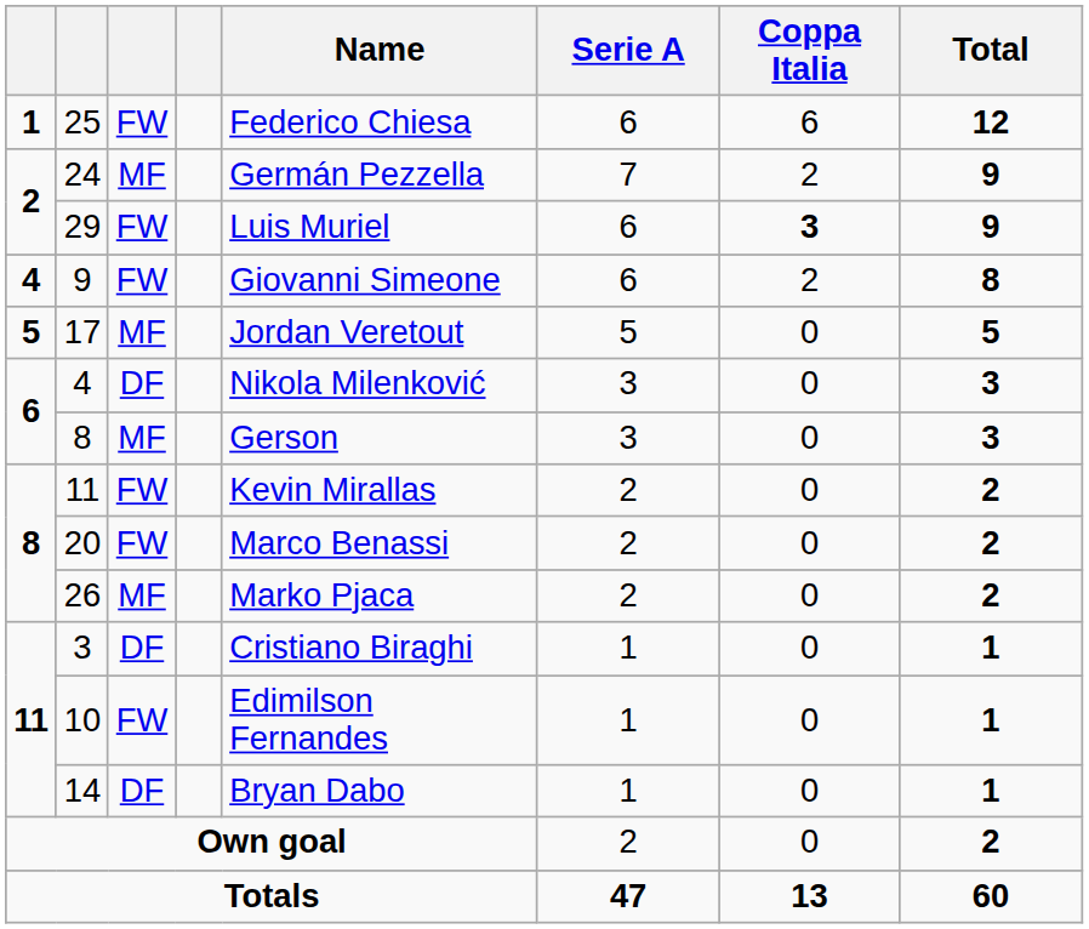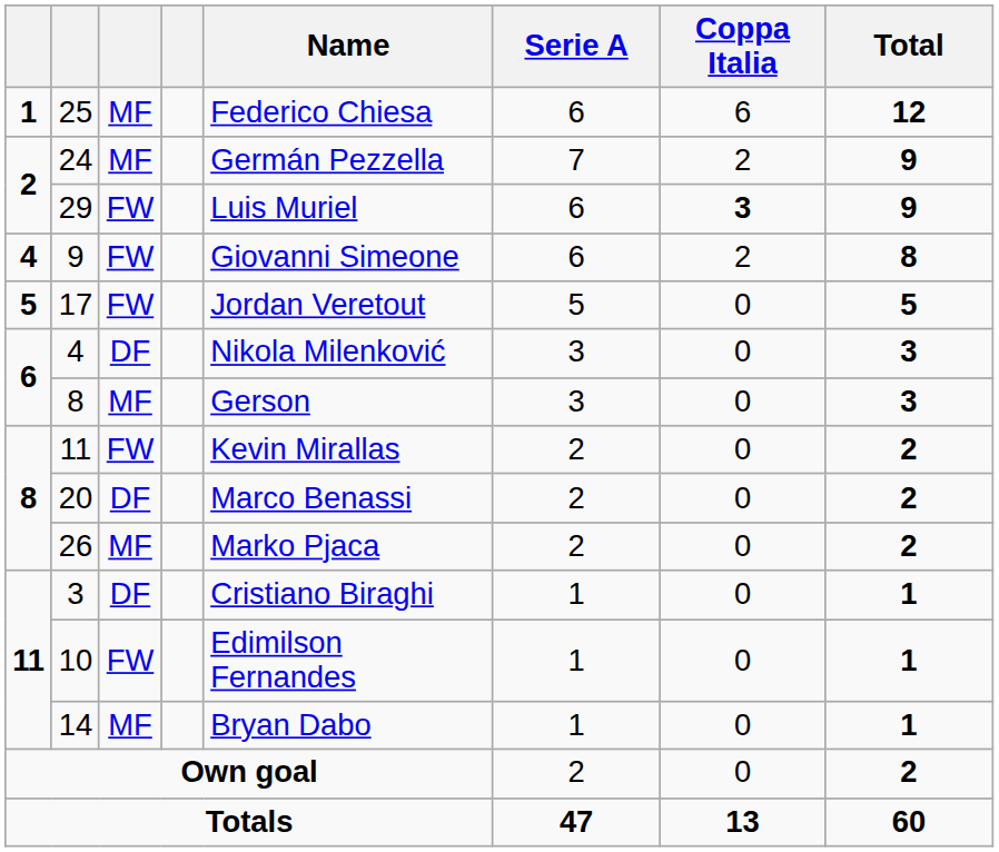25 | column 3: FW -> MF
17 | column 3: MF -> FW
20 | column 3: FW -> DF
14 | column 3: DF -> MF
